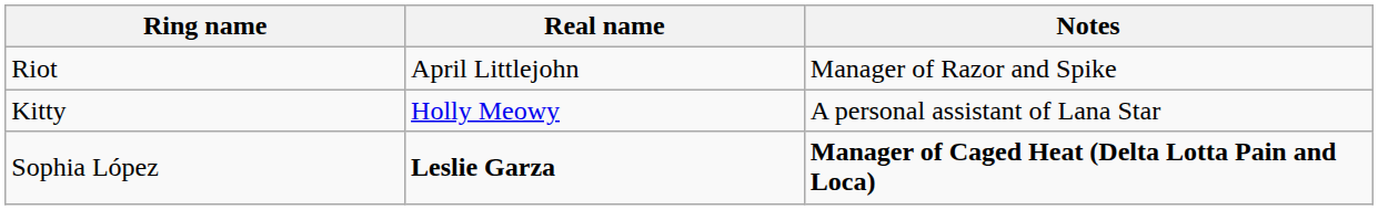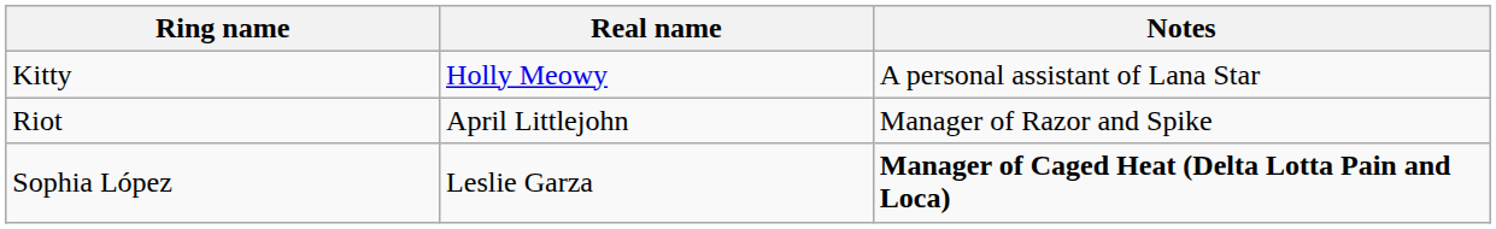rows swapped: Kitty <-> Riot
Sophia López | Real name: bold -> normal
